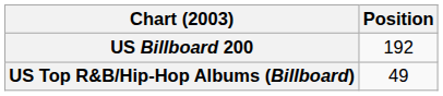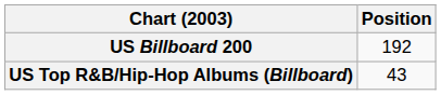US Top R&B/Hip-Hop Albums (Billboard) | Position: 49 -> 43
